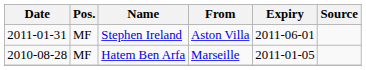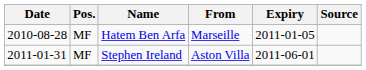rows swapped: Hatem Ben Arfa <-> Stephen Ireland
